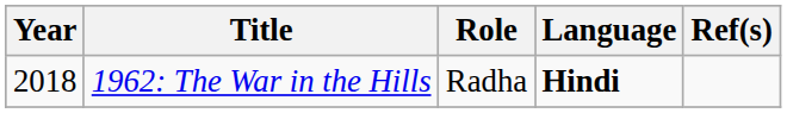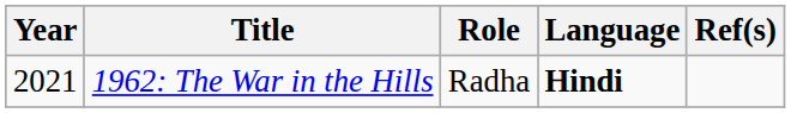1962: The War in the Hills | Year: 2018 -> 2021
